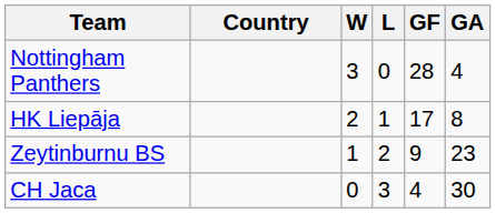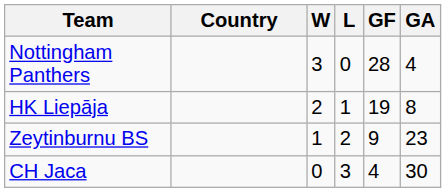HK Liepāja | GF: 17 -> 19
